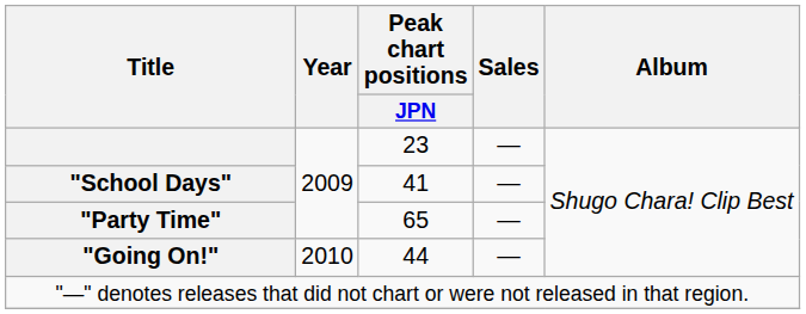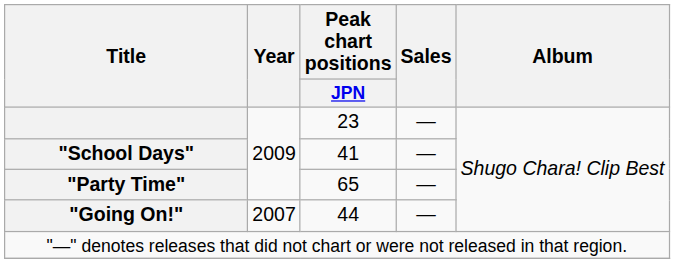"Going On!" | Year: 2010 -> 2007
